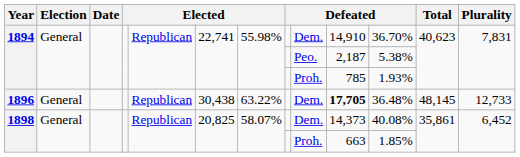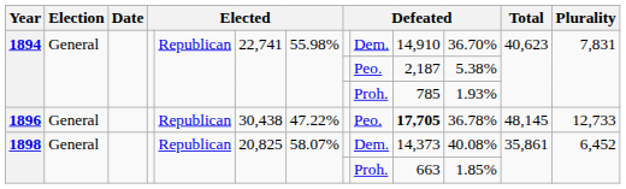1896 | column 7: 63.22% -> 47.22%
1896 | column 9: Dem. -> Peo.
1896 | column 11: 36.48% -> 36.78%
